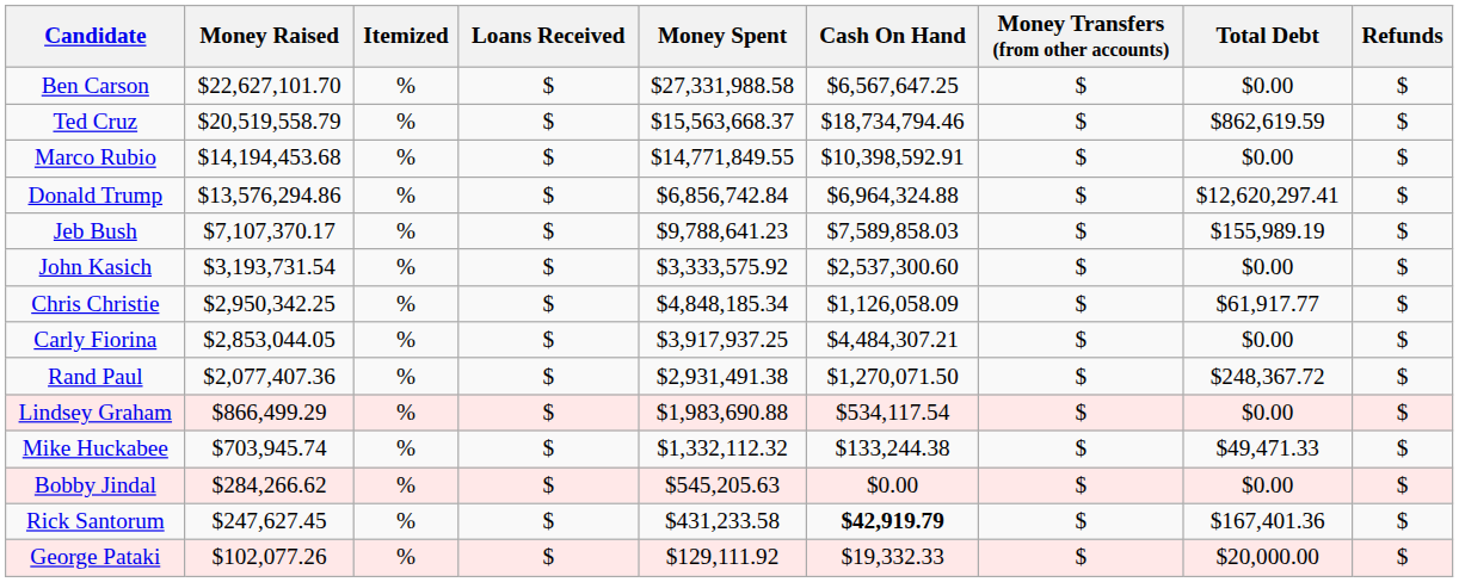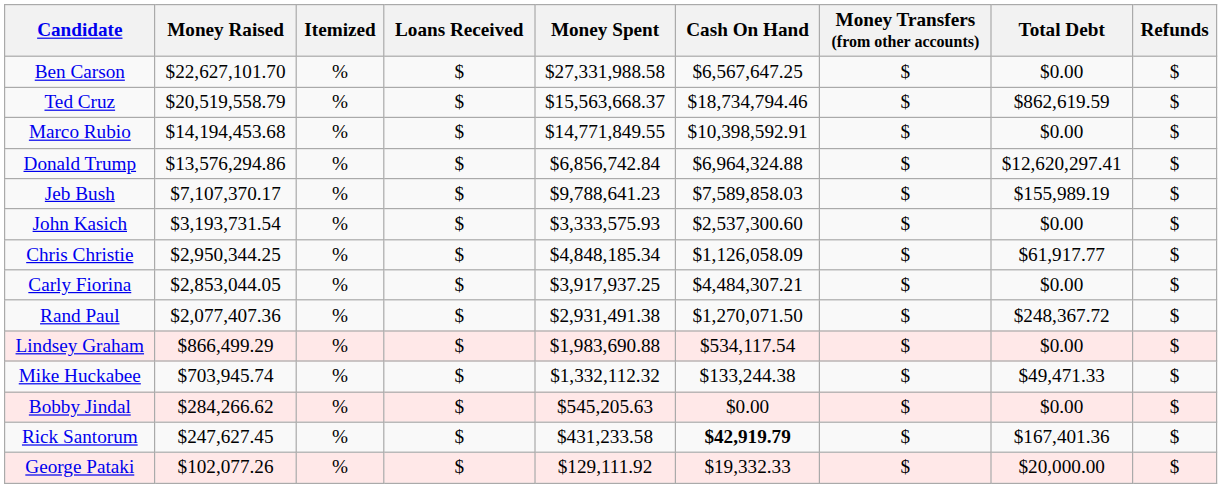John Kasich | Money Spent: $3,333,575.92 -> $3,333,575.93
Chris Christie | Money Raised: $2,950,342.25 -> $2,950,344.25
